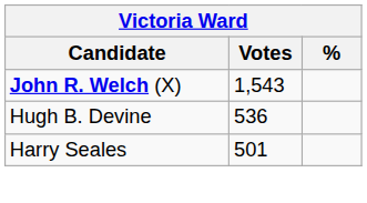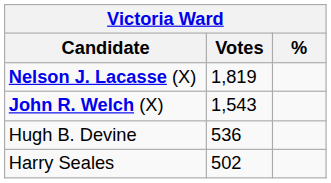+ row: Nelson J. Lacasse (X) | 1,819
Harry Seales | Votes: 501 -> 502
